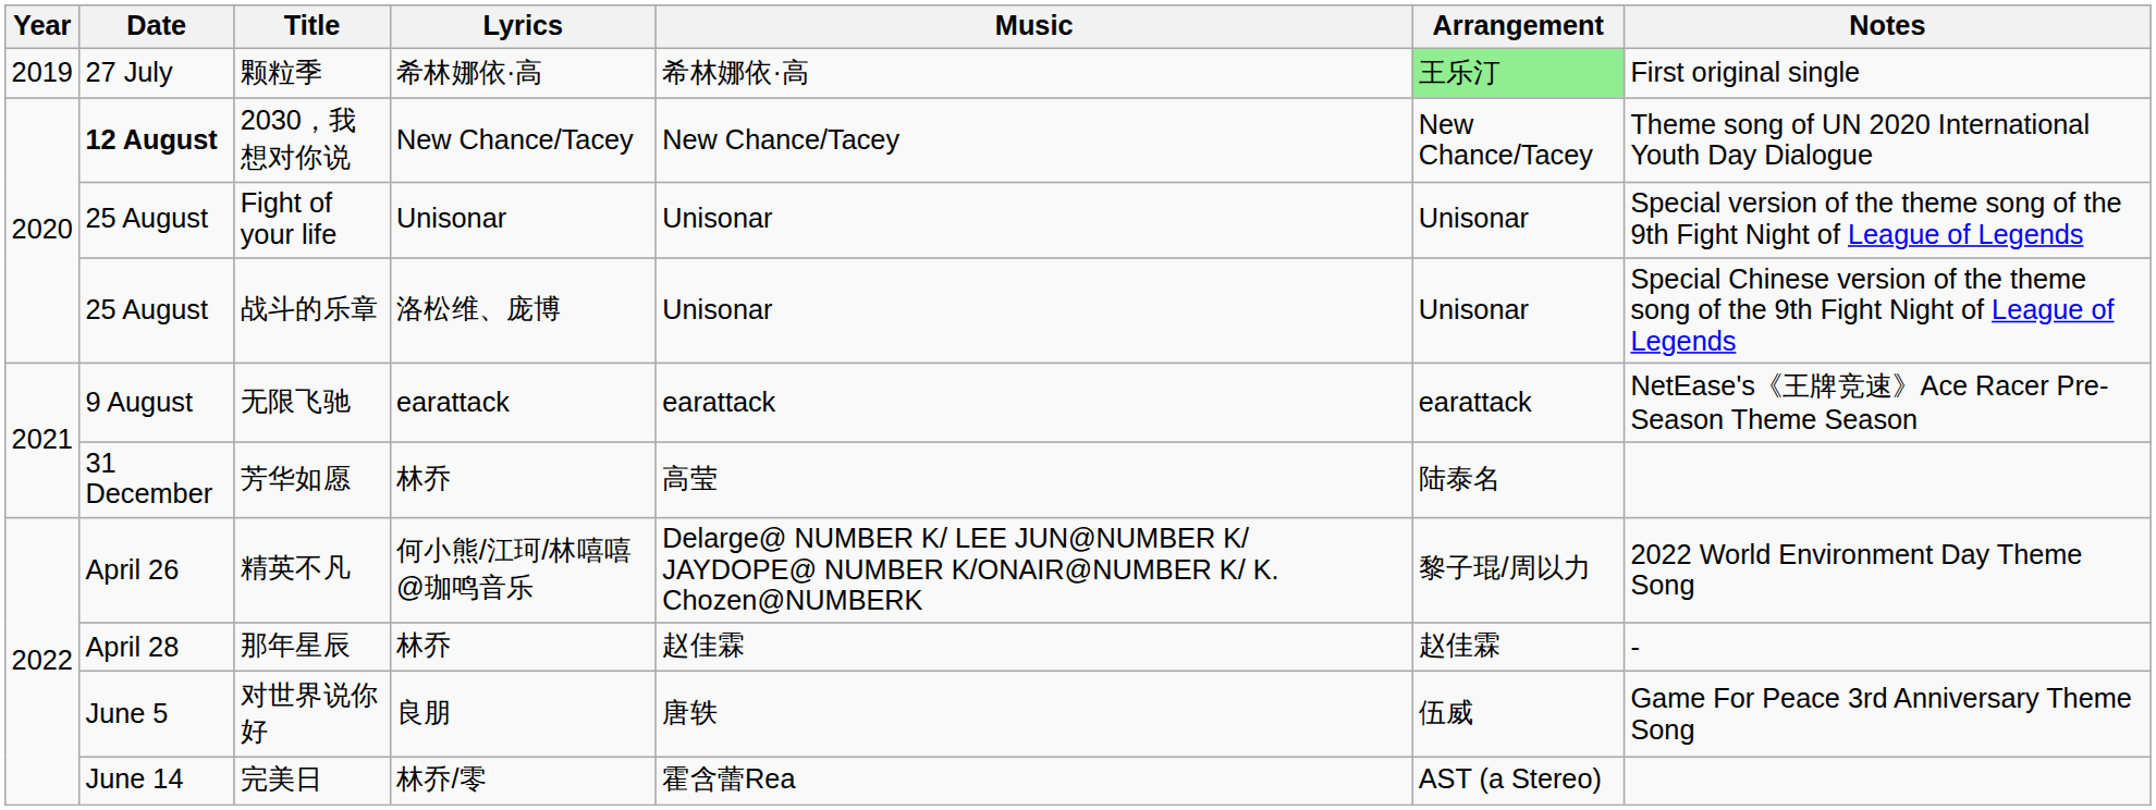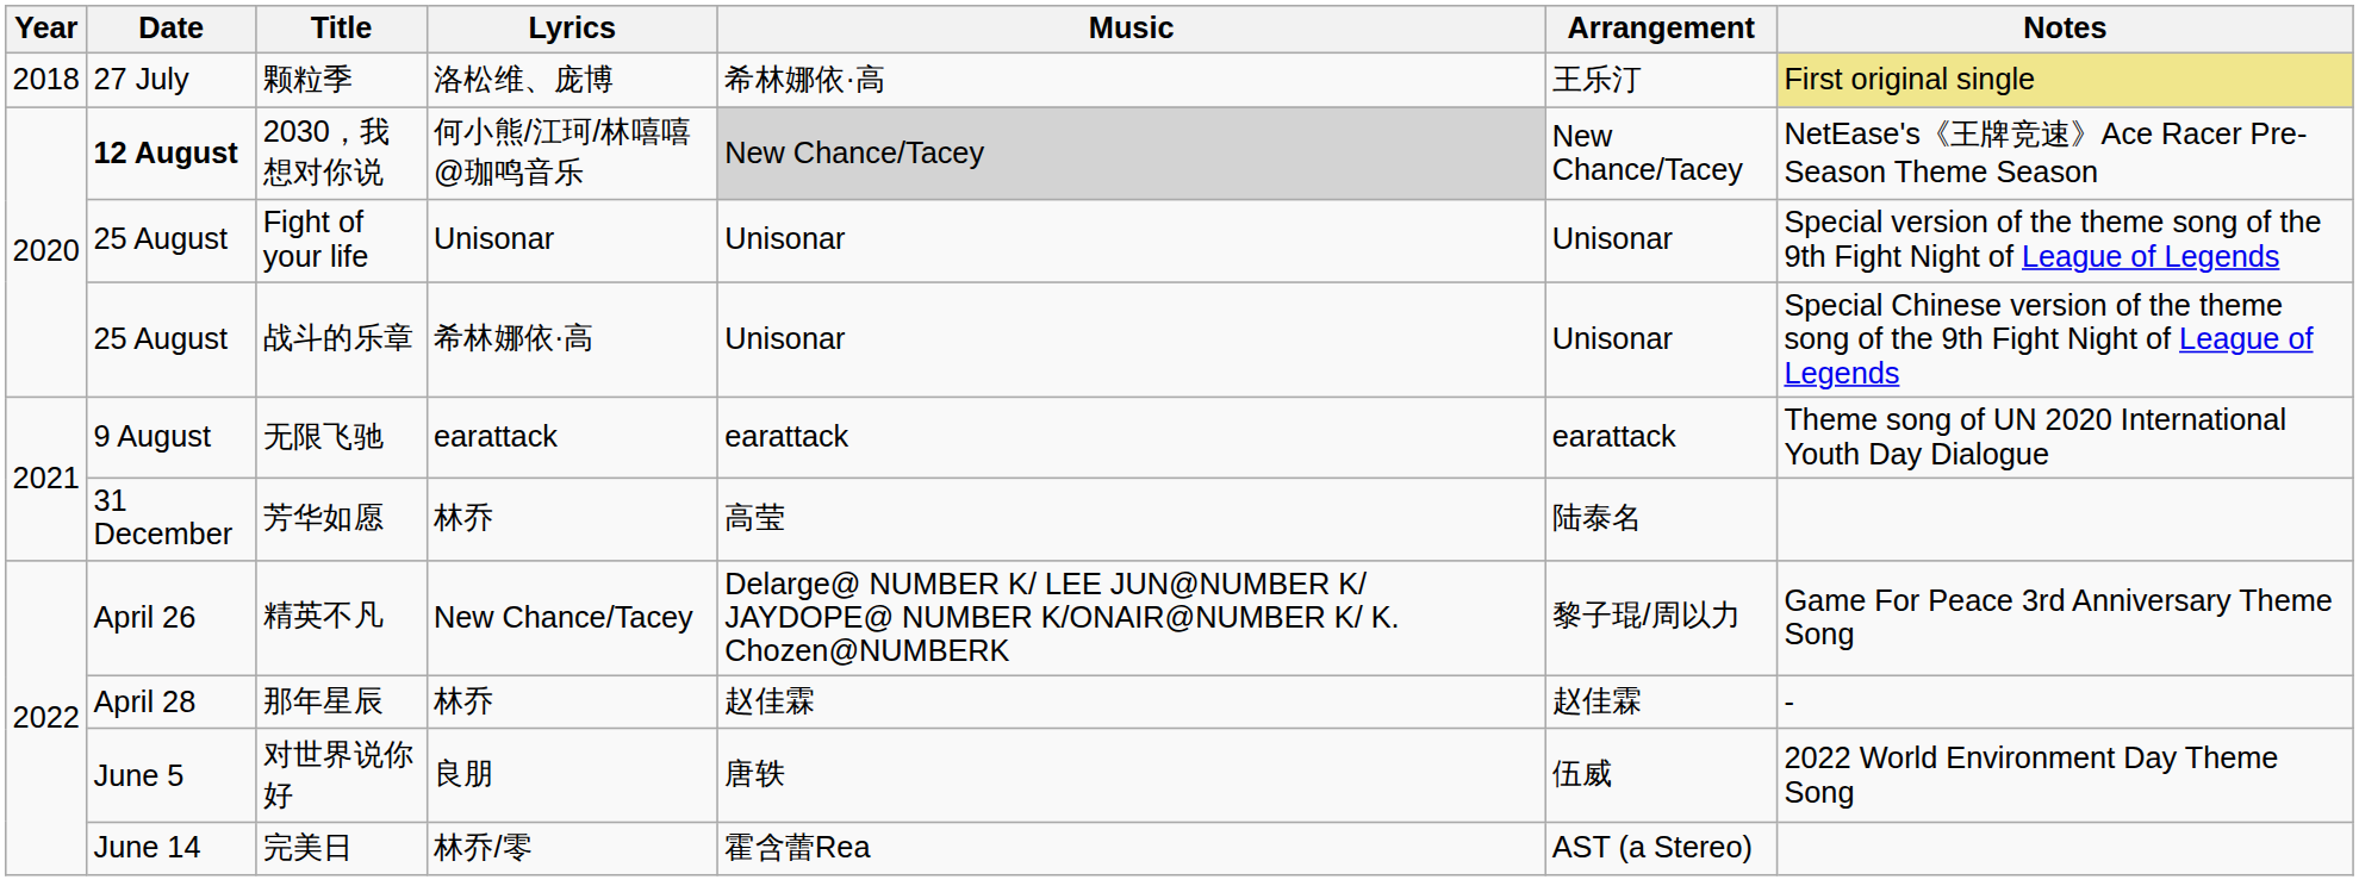颗粒季 | Year: 2019 -> 2018
颗粒季 | Lyrics: 希林娜依·高 -> 洛松维、庞博
颗粒季 | Arrangement: lightgreen background -> no background
颗粒季 | Notes: no background -> khaki background
2030，我想对你说 | Lyrics: New Chance/Tacey -> 何小熊/江珂/林嘻嘻@珈鸣音乐
2030，我想对你说 | Music: no background -> lightgrey background
2030，我想对你说 | Notes: Theme song of UN 2020 International Youth Day Dialogue -> NetEase's《王牌竞速》Ace Racer Pre-Season Theme Season
战斗的乐章 | Lyrics: 洛松维、庞博 -> 希林娜依·高
无限飞驰 | Notes: NetEase's《王牌竞速》Ace Racer Pre-Season Theme Season -> Theme song of UN 2020 International Youth Day Dialogue
精英不凡 | Lyrics: 何小熊/江珂/林嘻嘻@珈鸣音乐 -> New Chance/Tacey
精英不凡 | Notes: 2022 World Environment Day Theme Song -> Game For Peace 3rd Anniversary Theme Song
对世界说你好 | Notes: Game For Peace 3rd Anniversary Theme Song -> 2022 World Environment Day Theme Song
